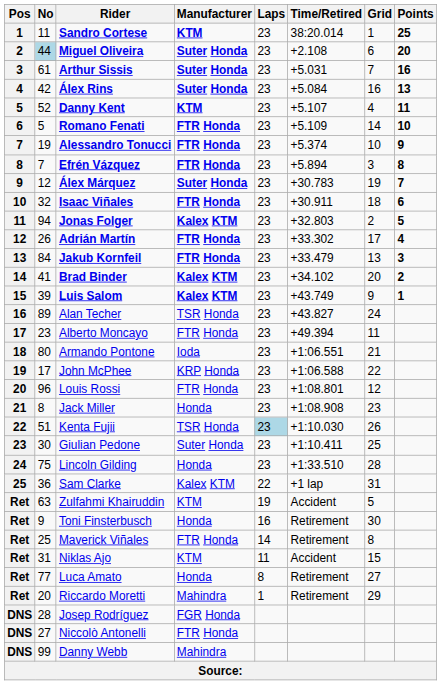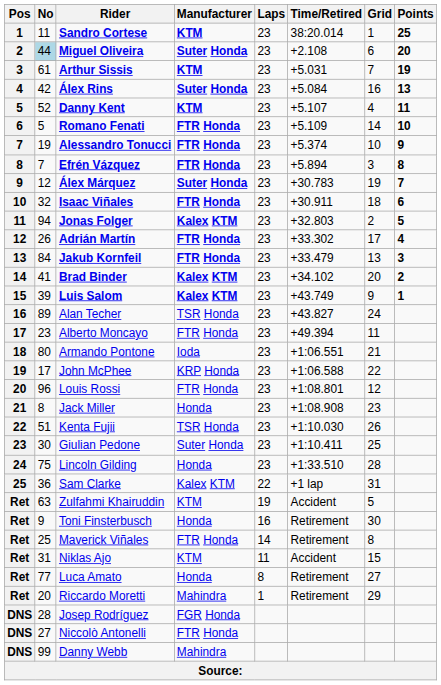Arthur Sissis | Manufacturer: Suter Honda -> KTM
Arthur Sissis | Points: 16 -> 19
Kenta Fujii | Laps: lightblue background -> no background
